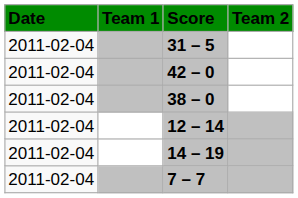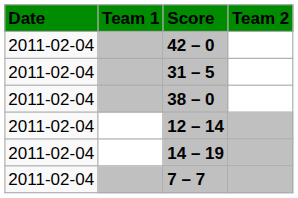rows swapped: 42 – 0 <-> 31 – 5
